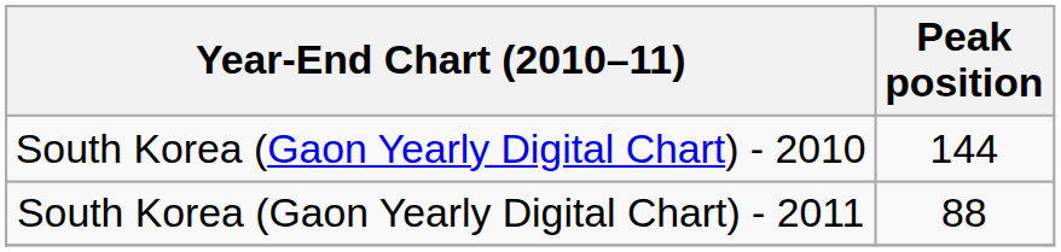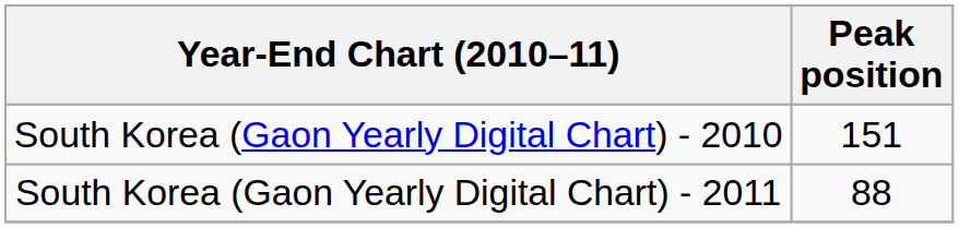South Korea (Gaon Yearly Digital Chart) - 2010 | Peak position: 144 -> 151
